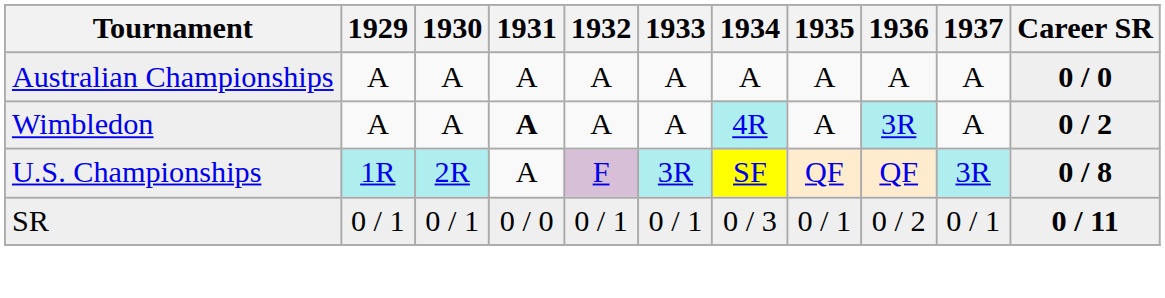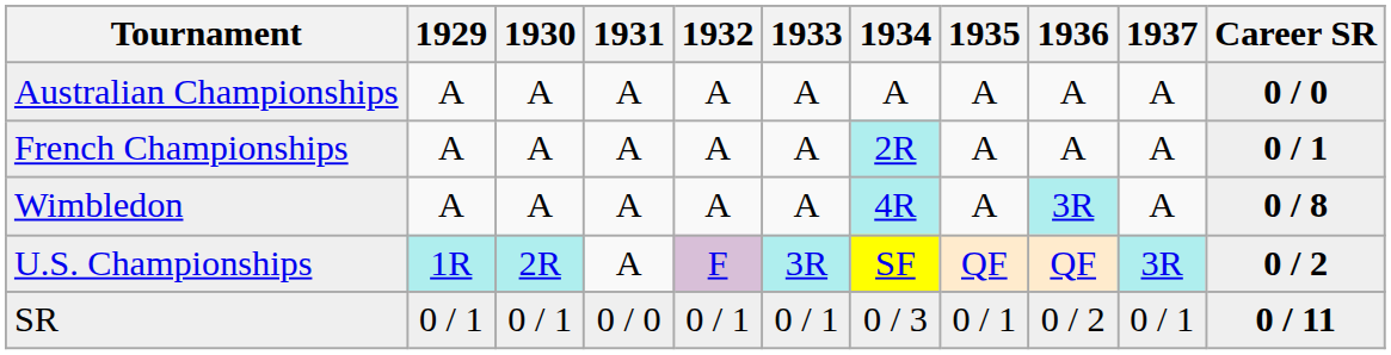+ row: French Championships | A | A | A | A | A | 2R | A | A | A | 0 / 1
Wimbledon | 1931: bold -> normal
Wimbledon | Career SR: 0 / 2 -> 0 / 8
U.S. Championships | Career SR: 0 / 8 -> 0 / 2
